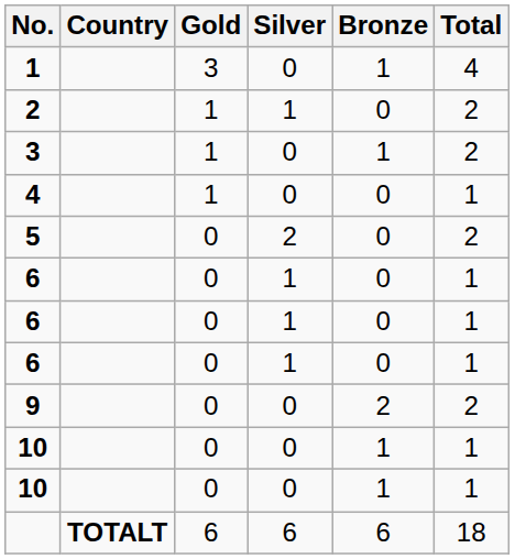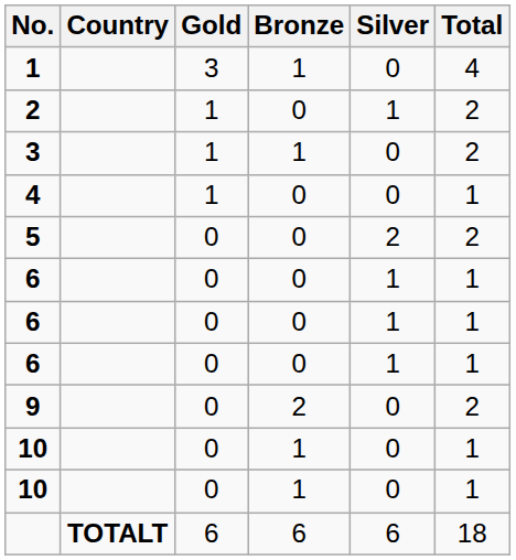columns swapped: Silver <-> Bronze
